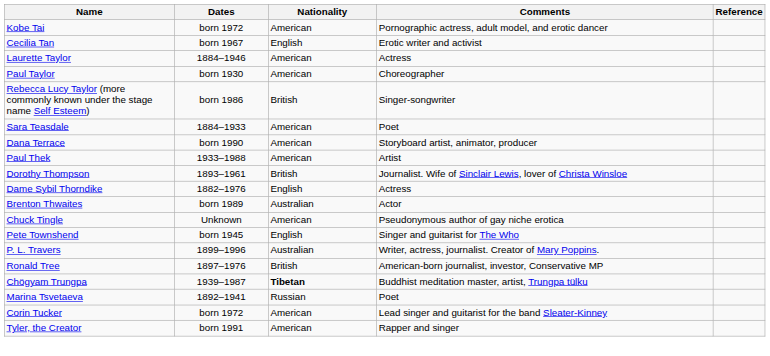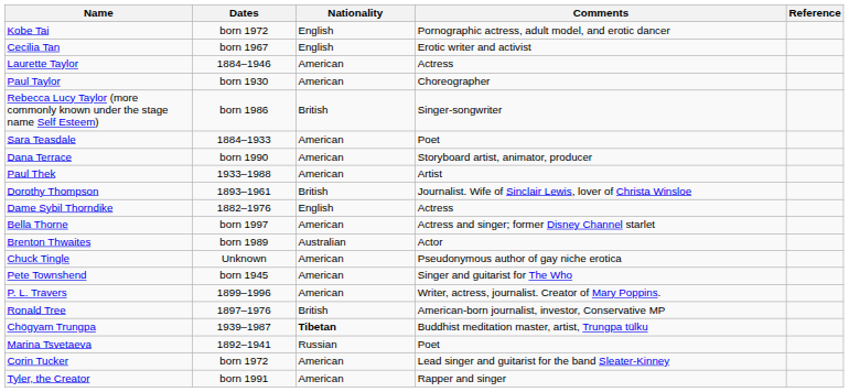Kobe Tai | Nationality: American -> English
+ row: Bella Thorne | born 1997 | American | Actress and singer; former Disney Channel starlet
Pete Townshend | Nationality: English -> American
P. L. Travers | Nationality: Australian -> American
